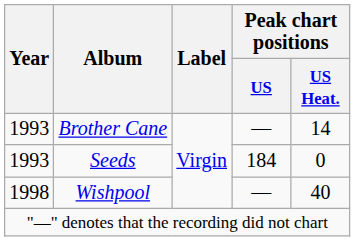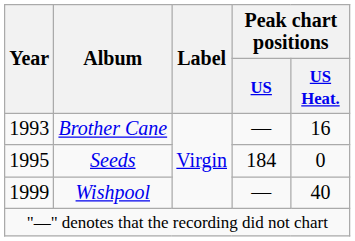Brother Cane | Peak chart positions / US Heat.: 14 -> 16
Seeds | Year: 1993 -> 1995
Wishpool | Year: 1998 -> 1999
